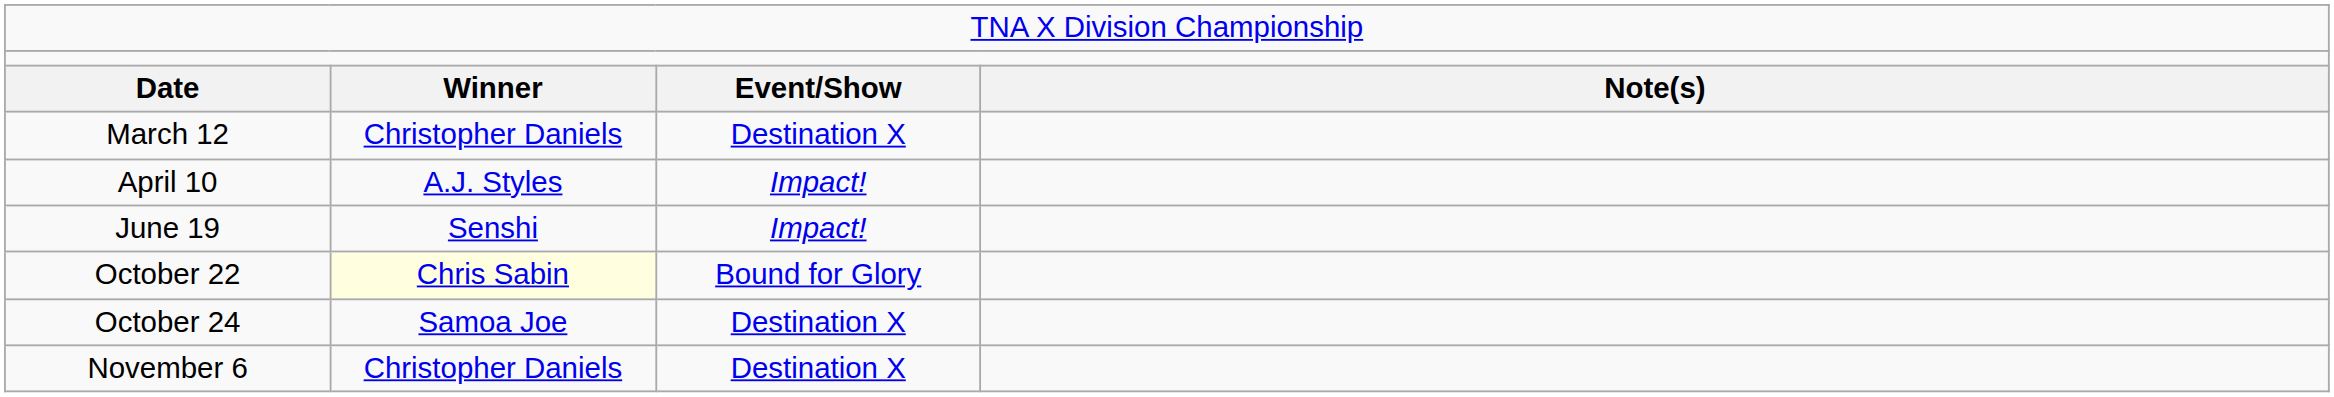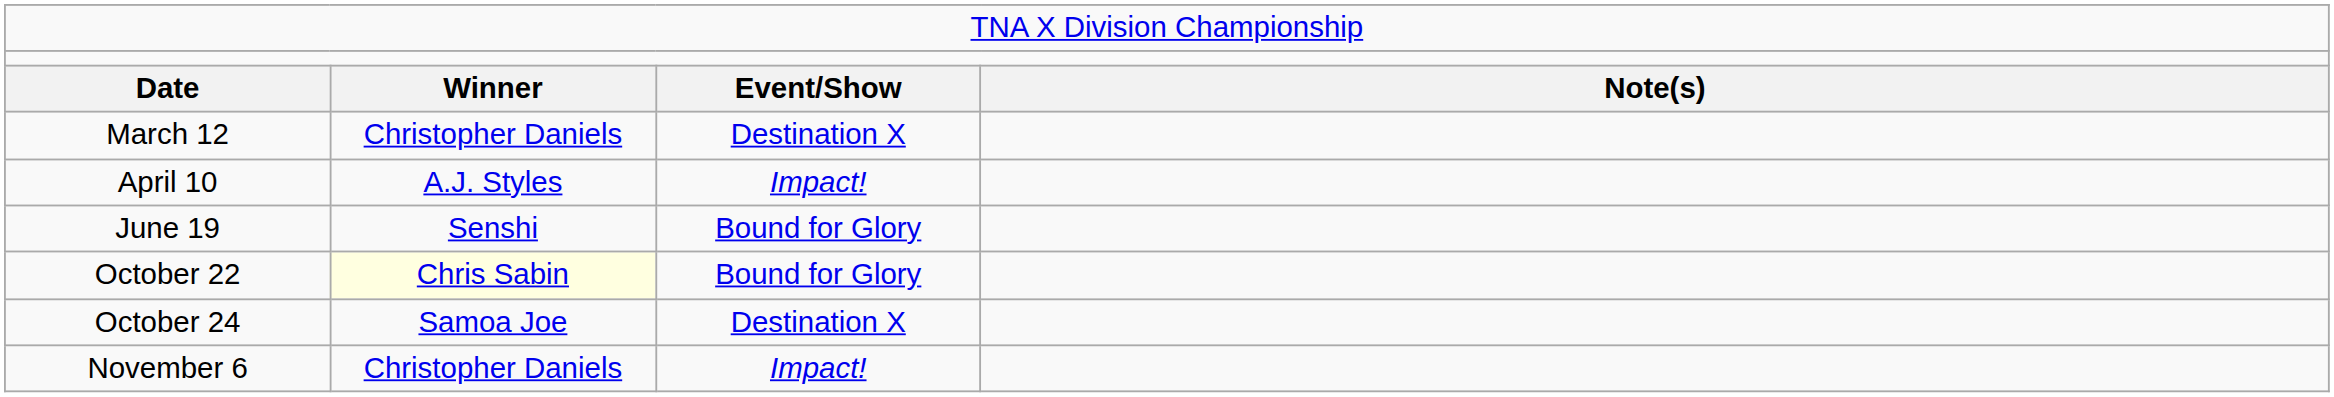June 19 | column 3: Impact! -> Bound for Glory
November 6 | column 3: Destination X -> Impact!
